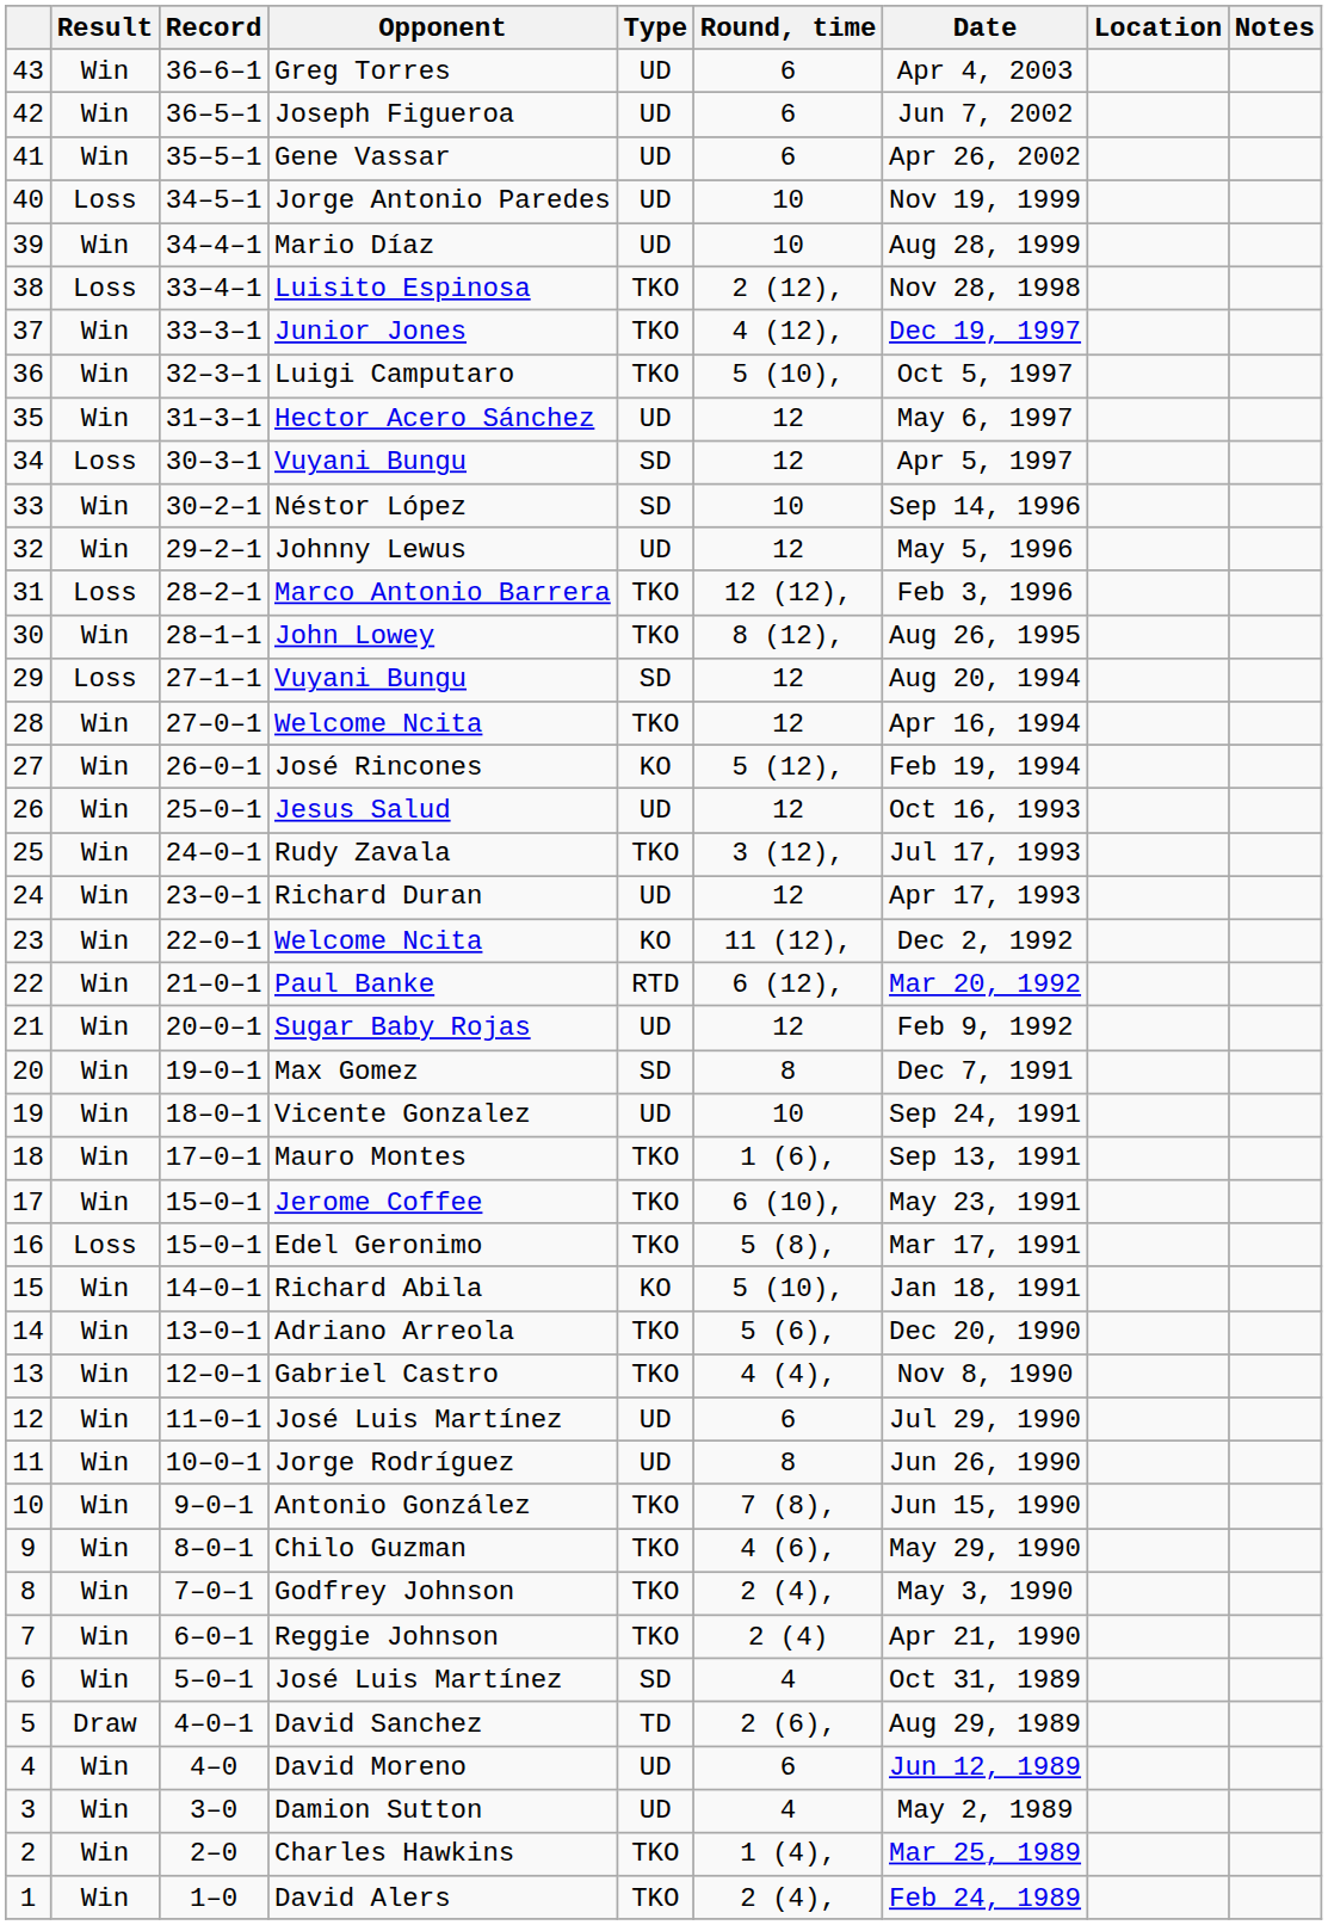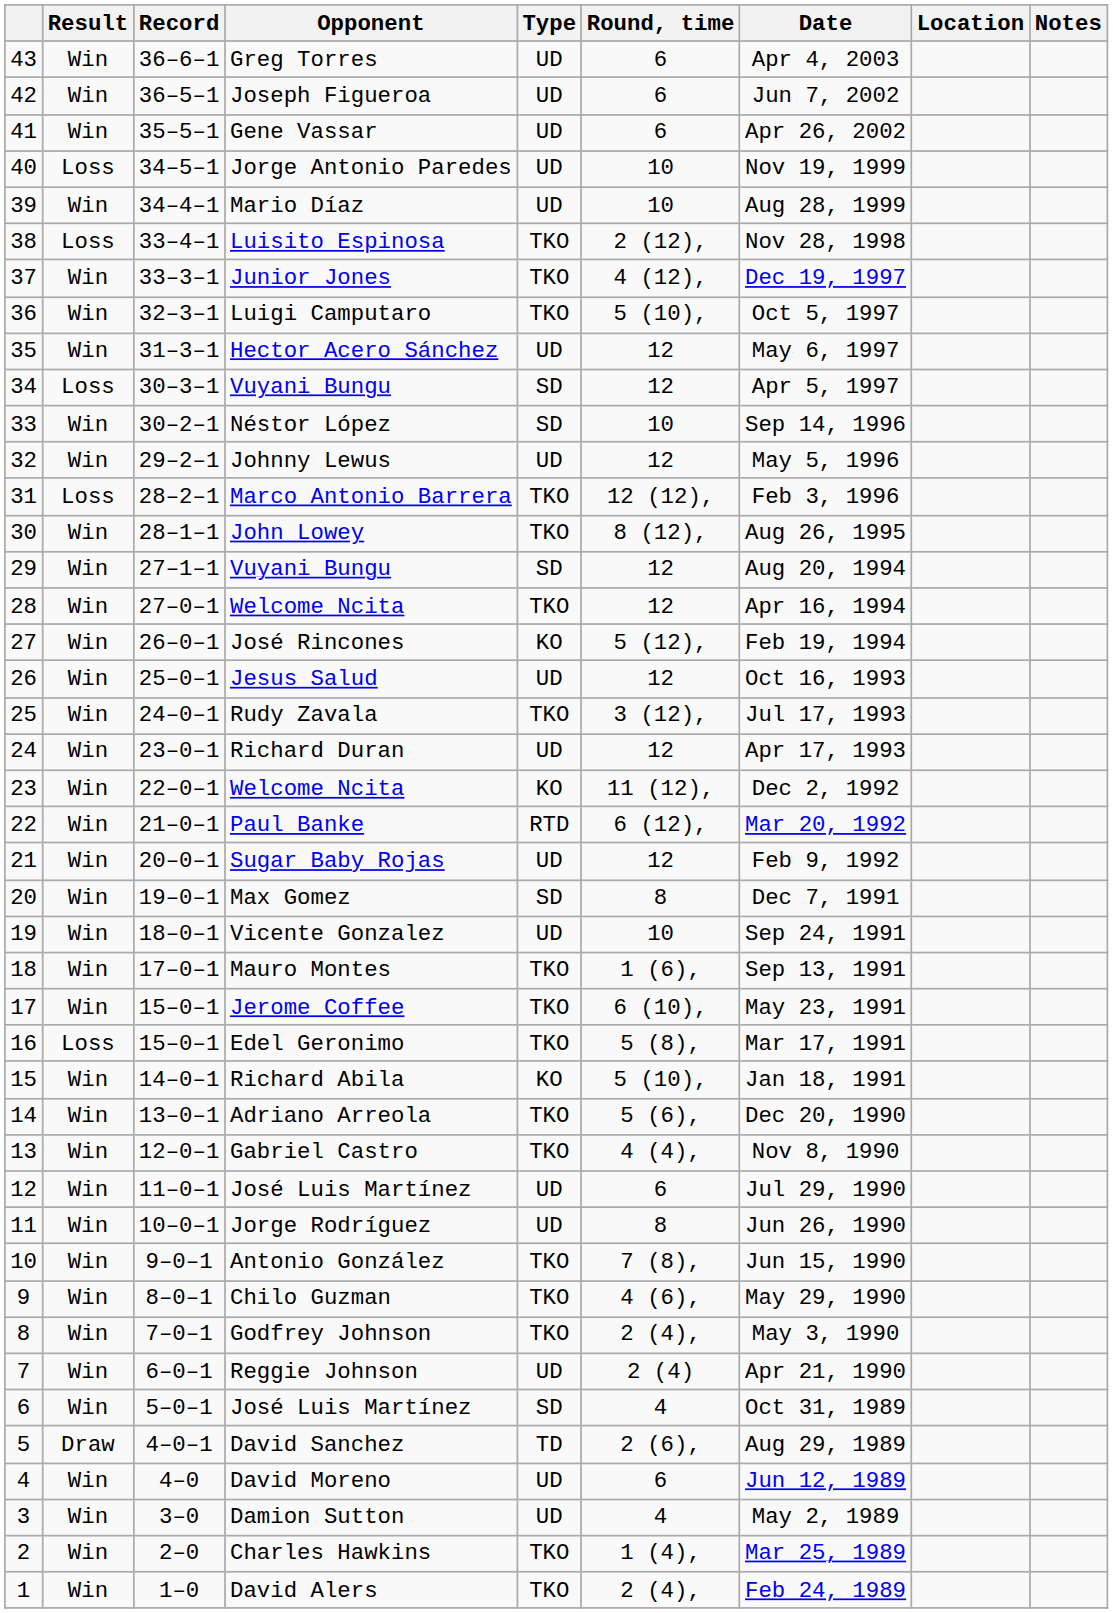29 / Vuyani Bungu | Result: Loss -> Win
Reggie Johnson | Type: TKO -> UD
